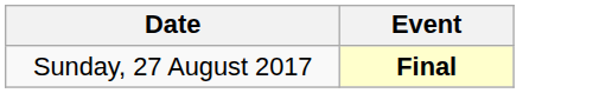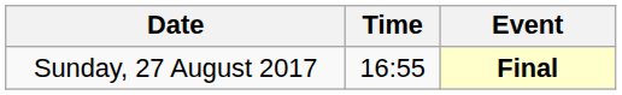+ column: Time | 16:55
